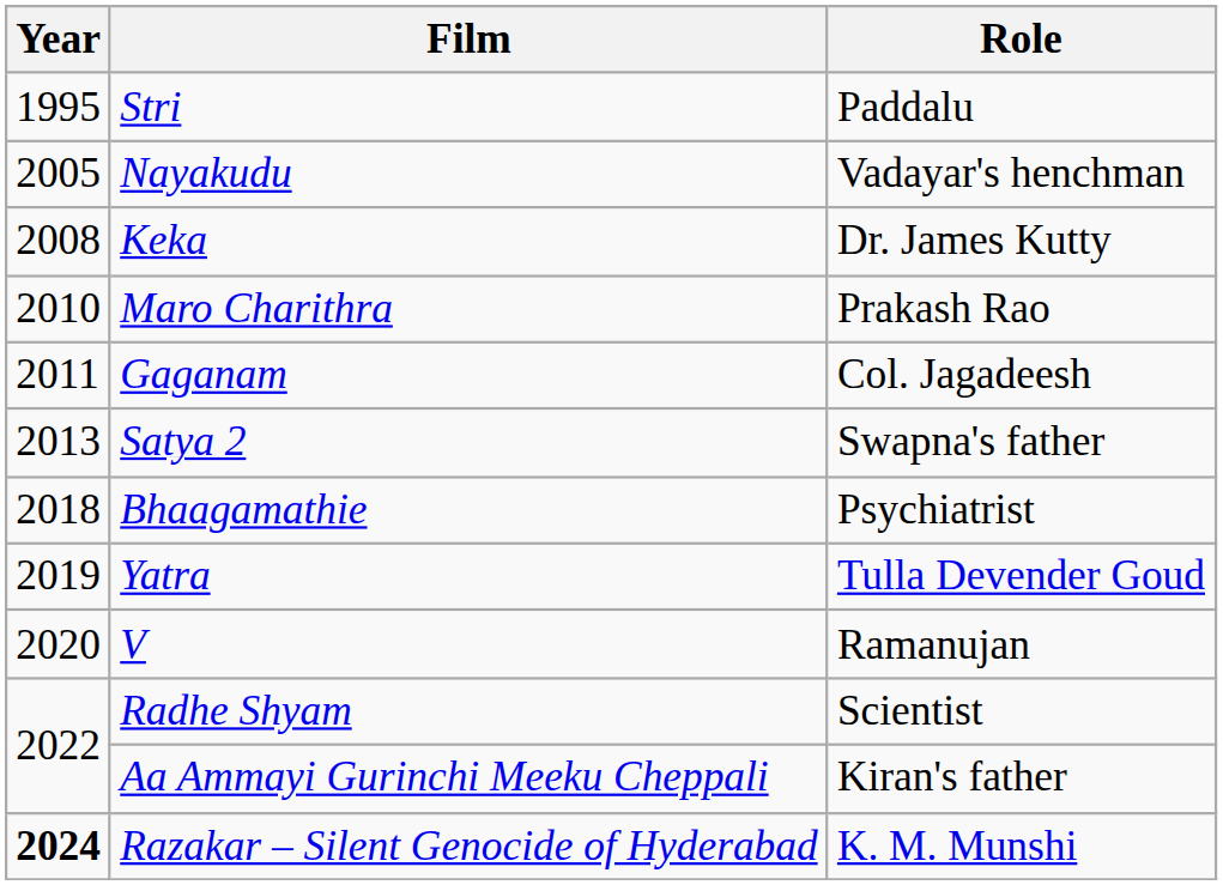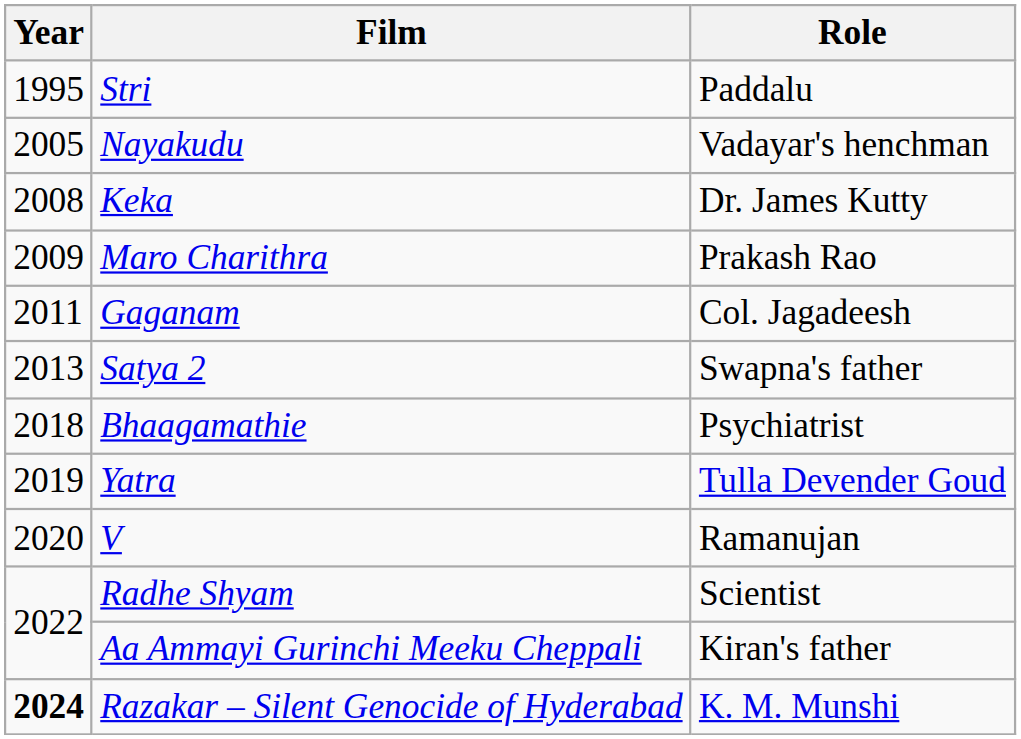Maro Charithra | Year: 2010 -> 2009
